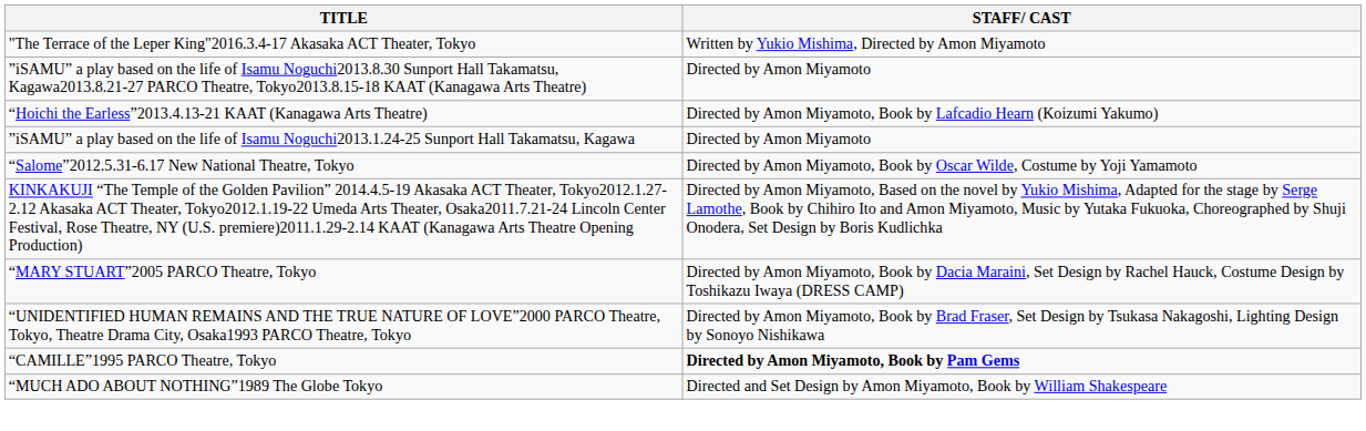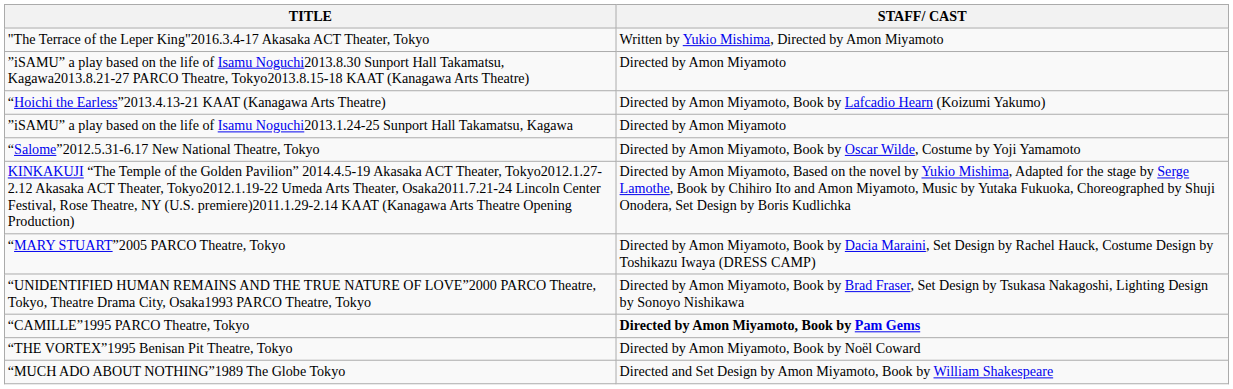+ row: “THE VORTEX”1995 Benisan Pit Theatre, Tokyo | Directed by Amon Miyamoto, Book by Noël Coward
